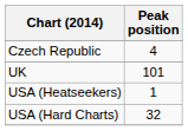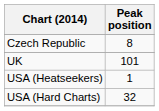Czech Republic | Peak position: 4 -> 8
